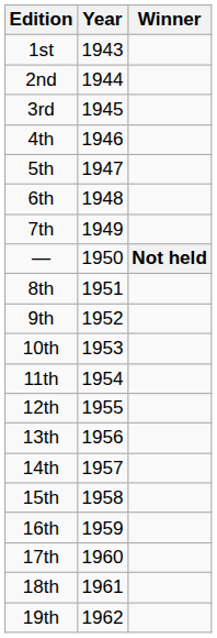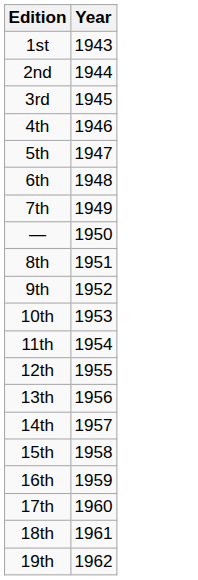- column: Winner | Not held
